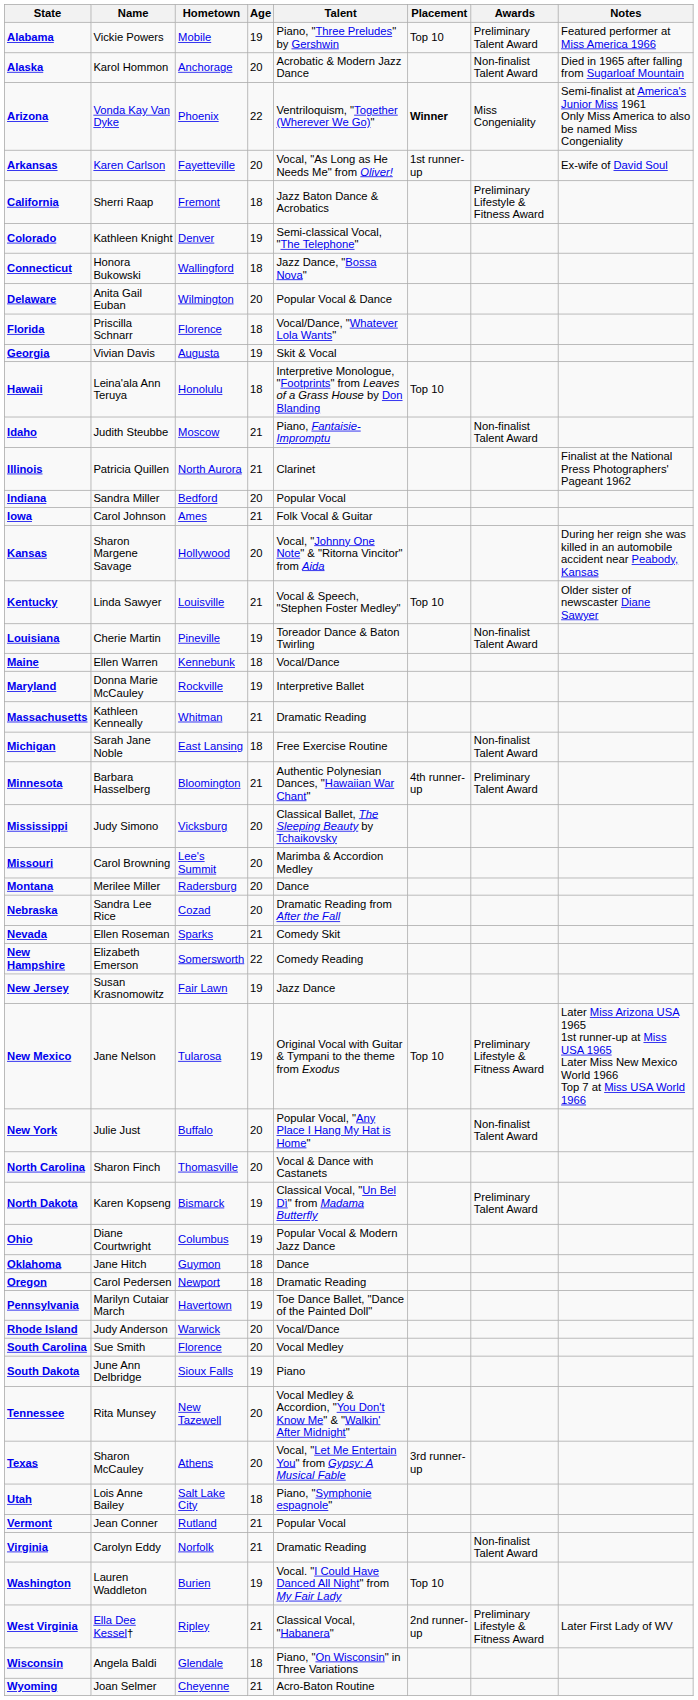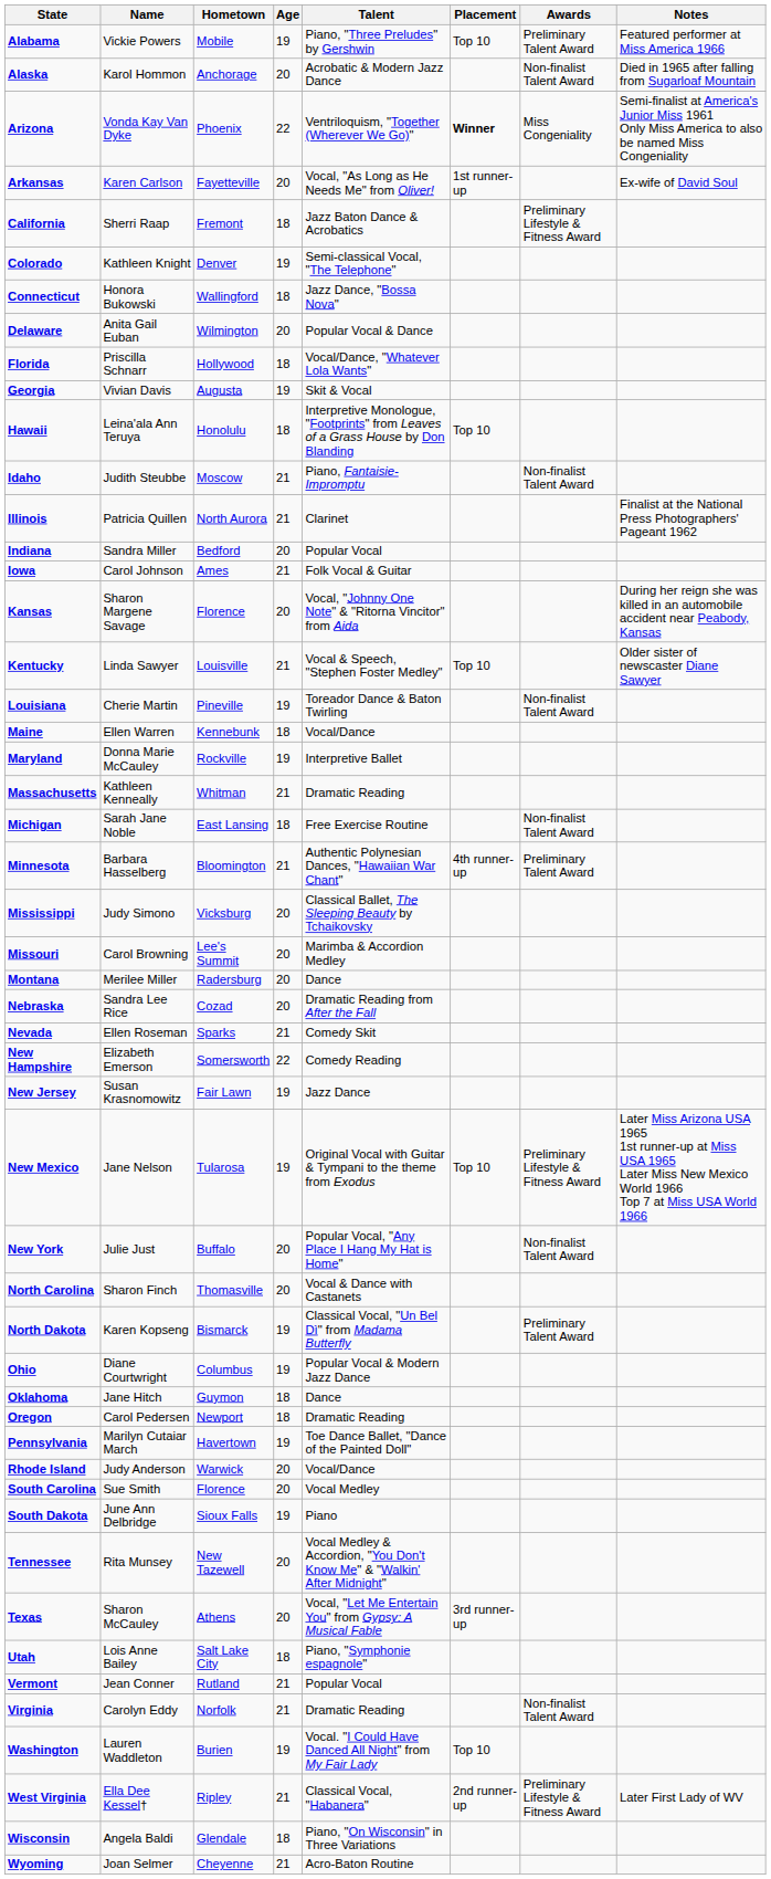Florida | Hometown: Florence -> Hollywood
Kansas | Hometown: Hollywood -> Florence
